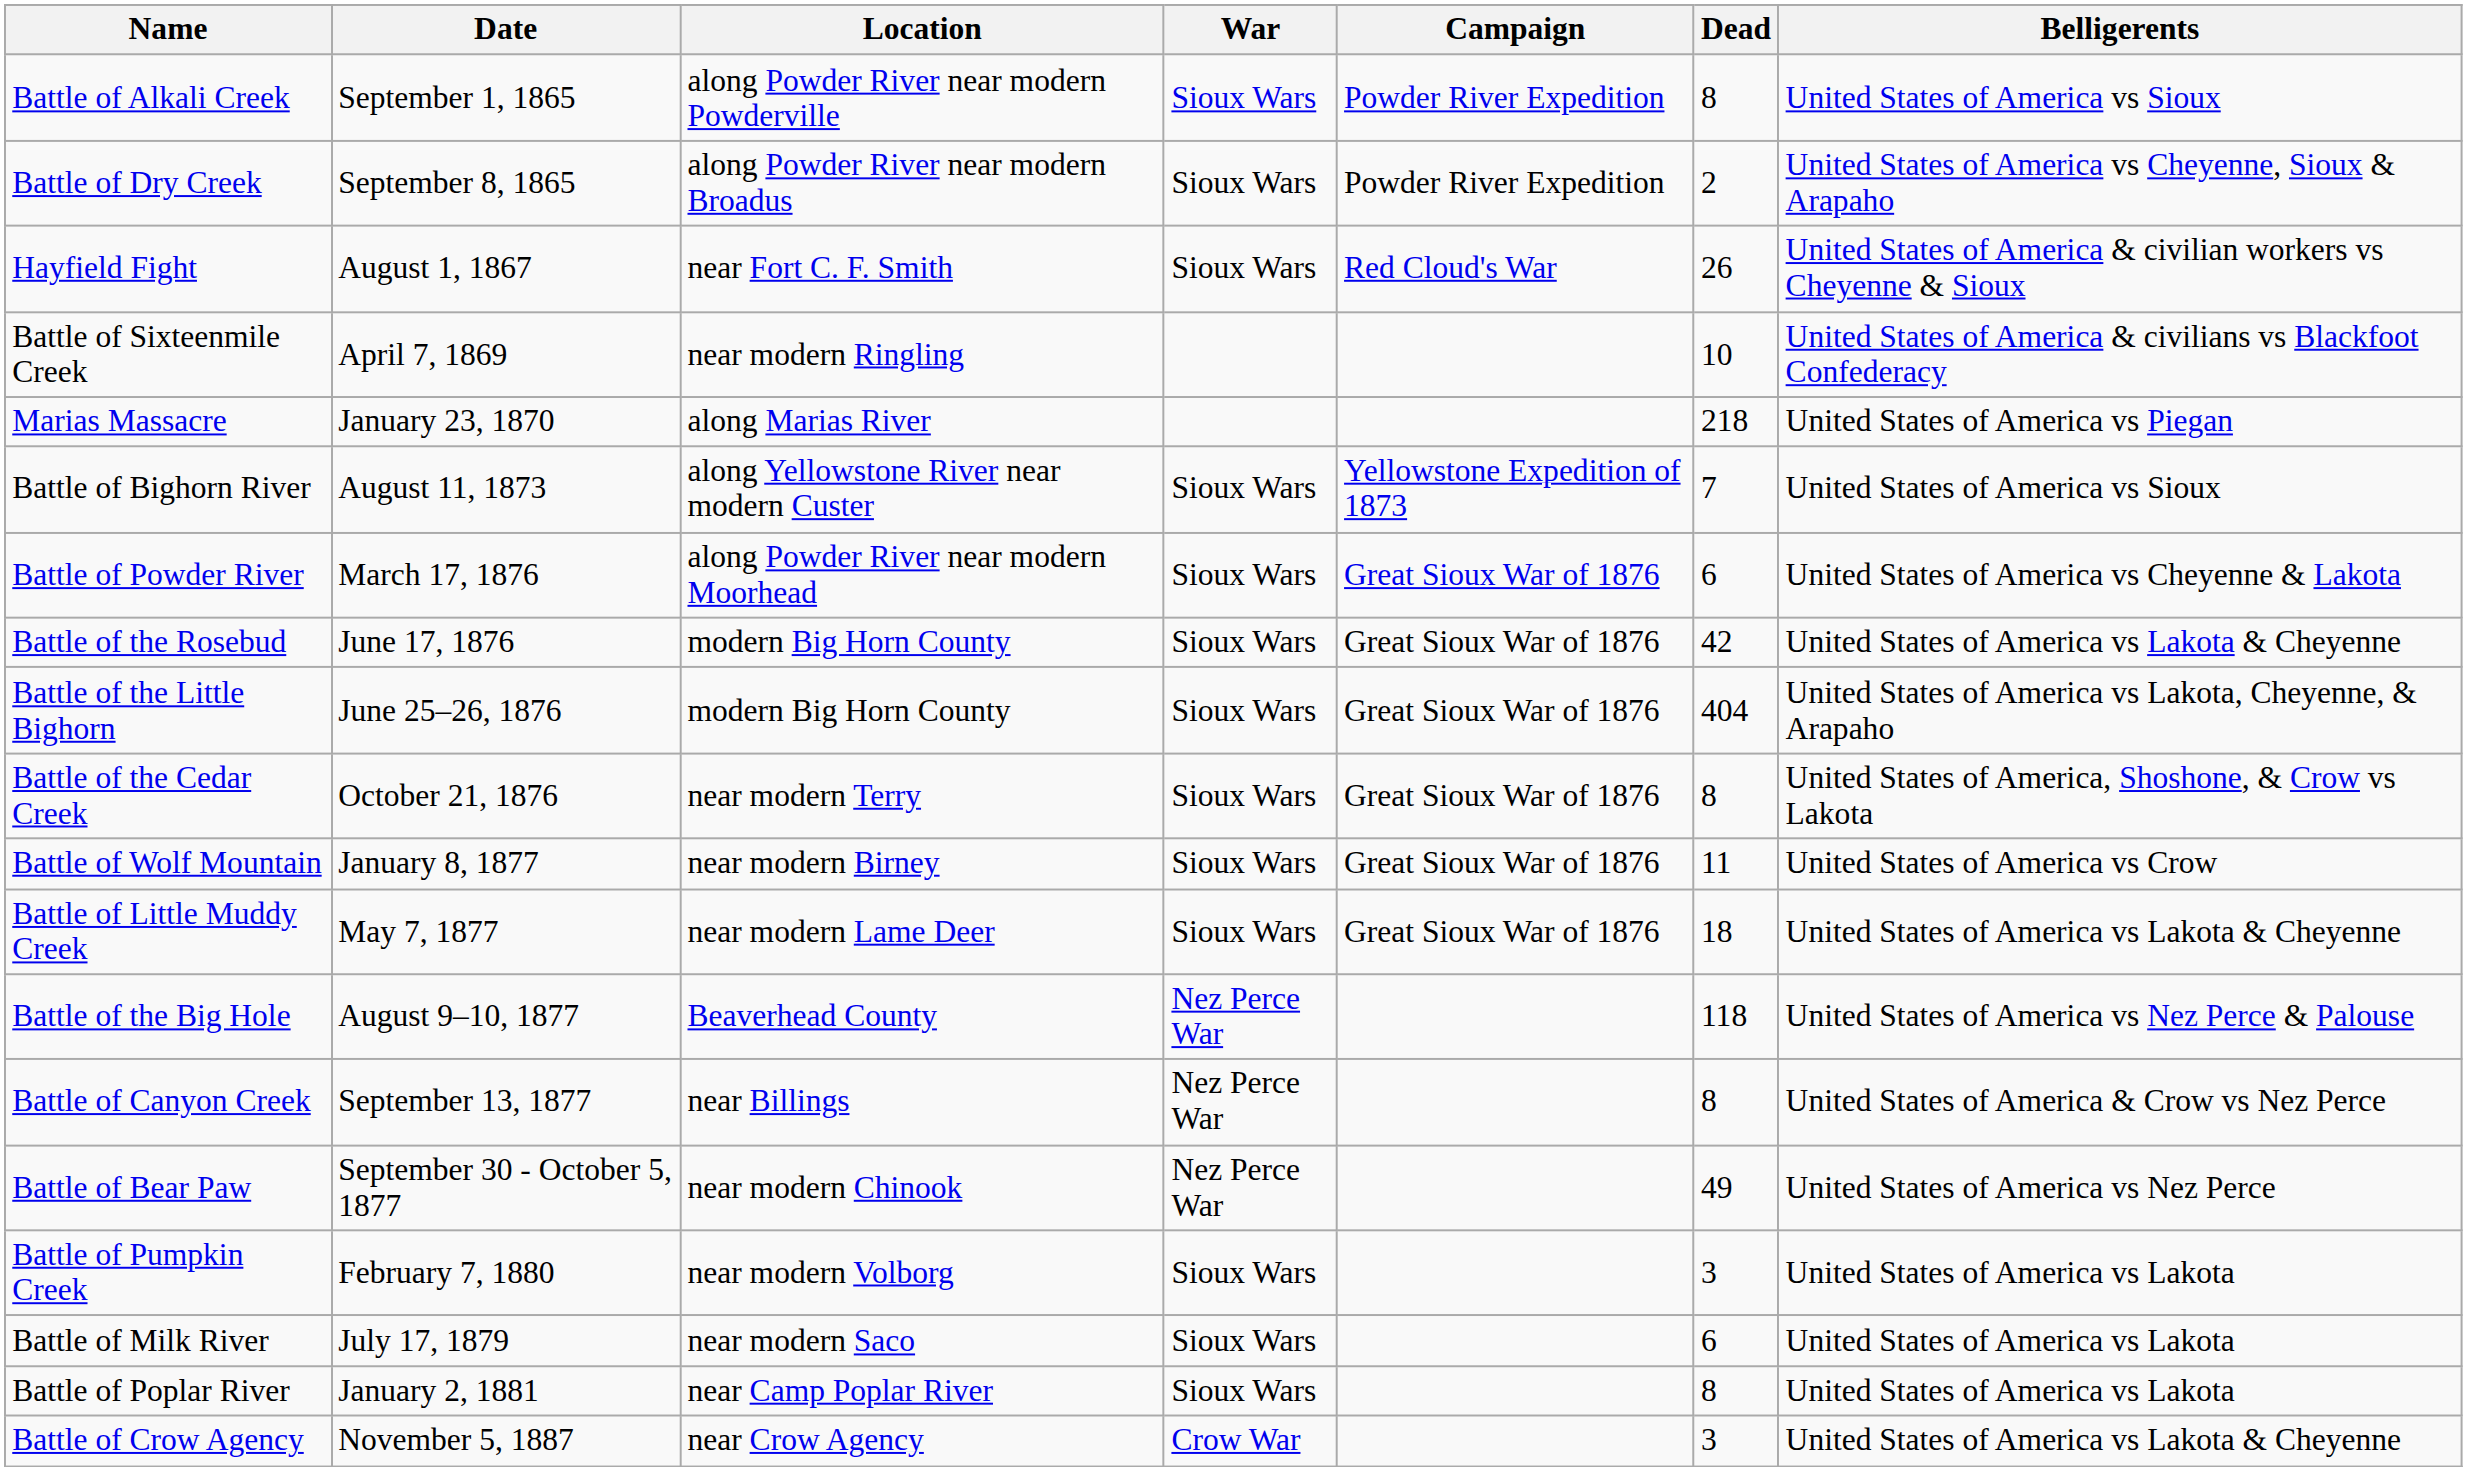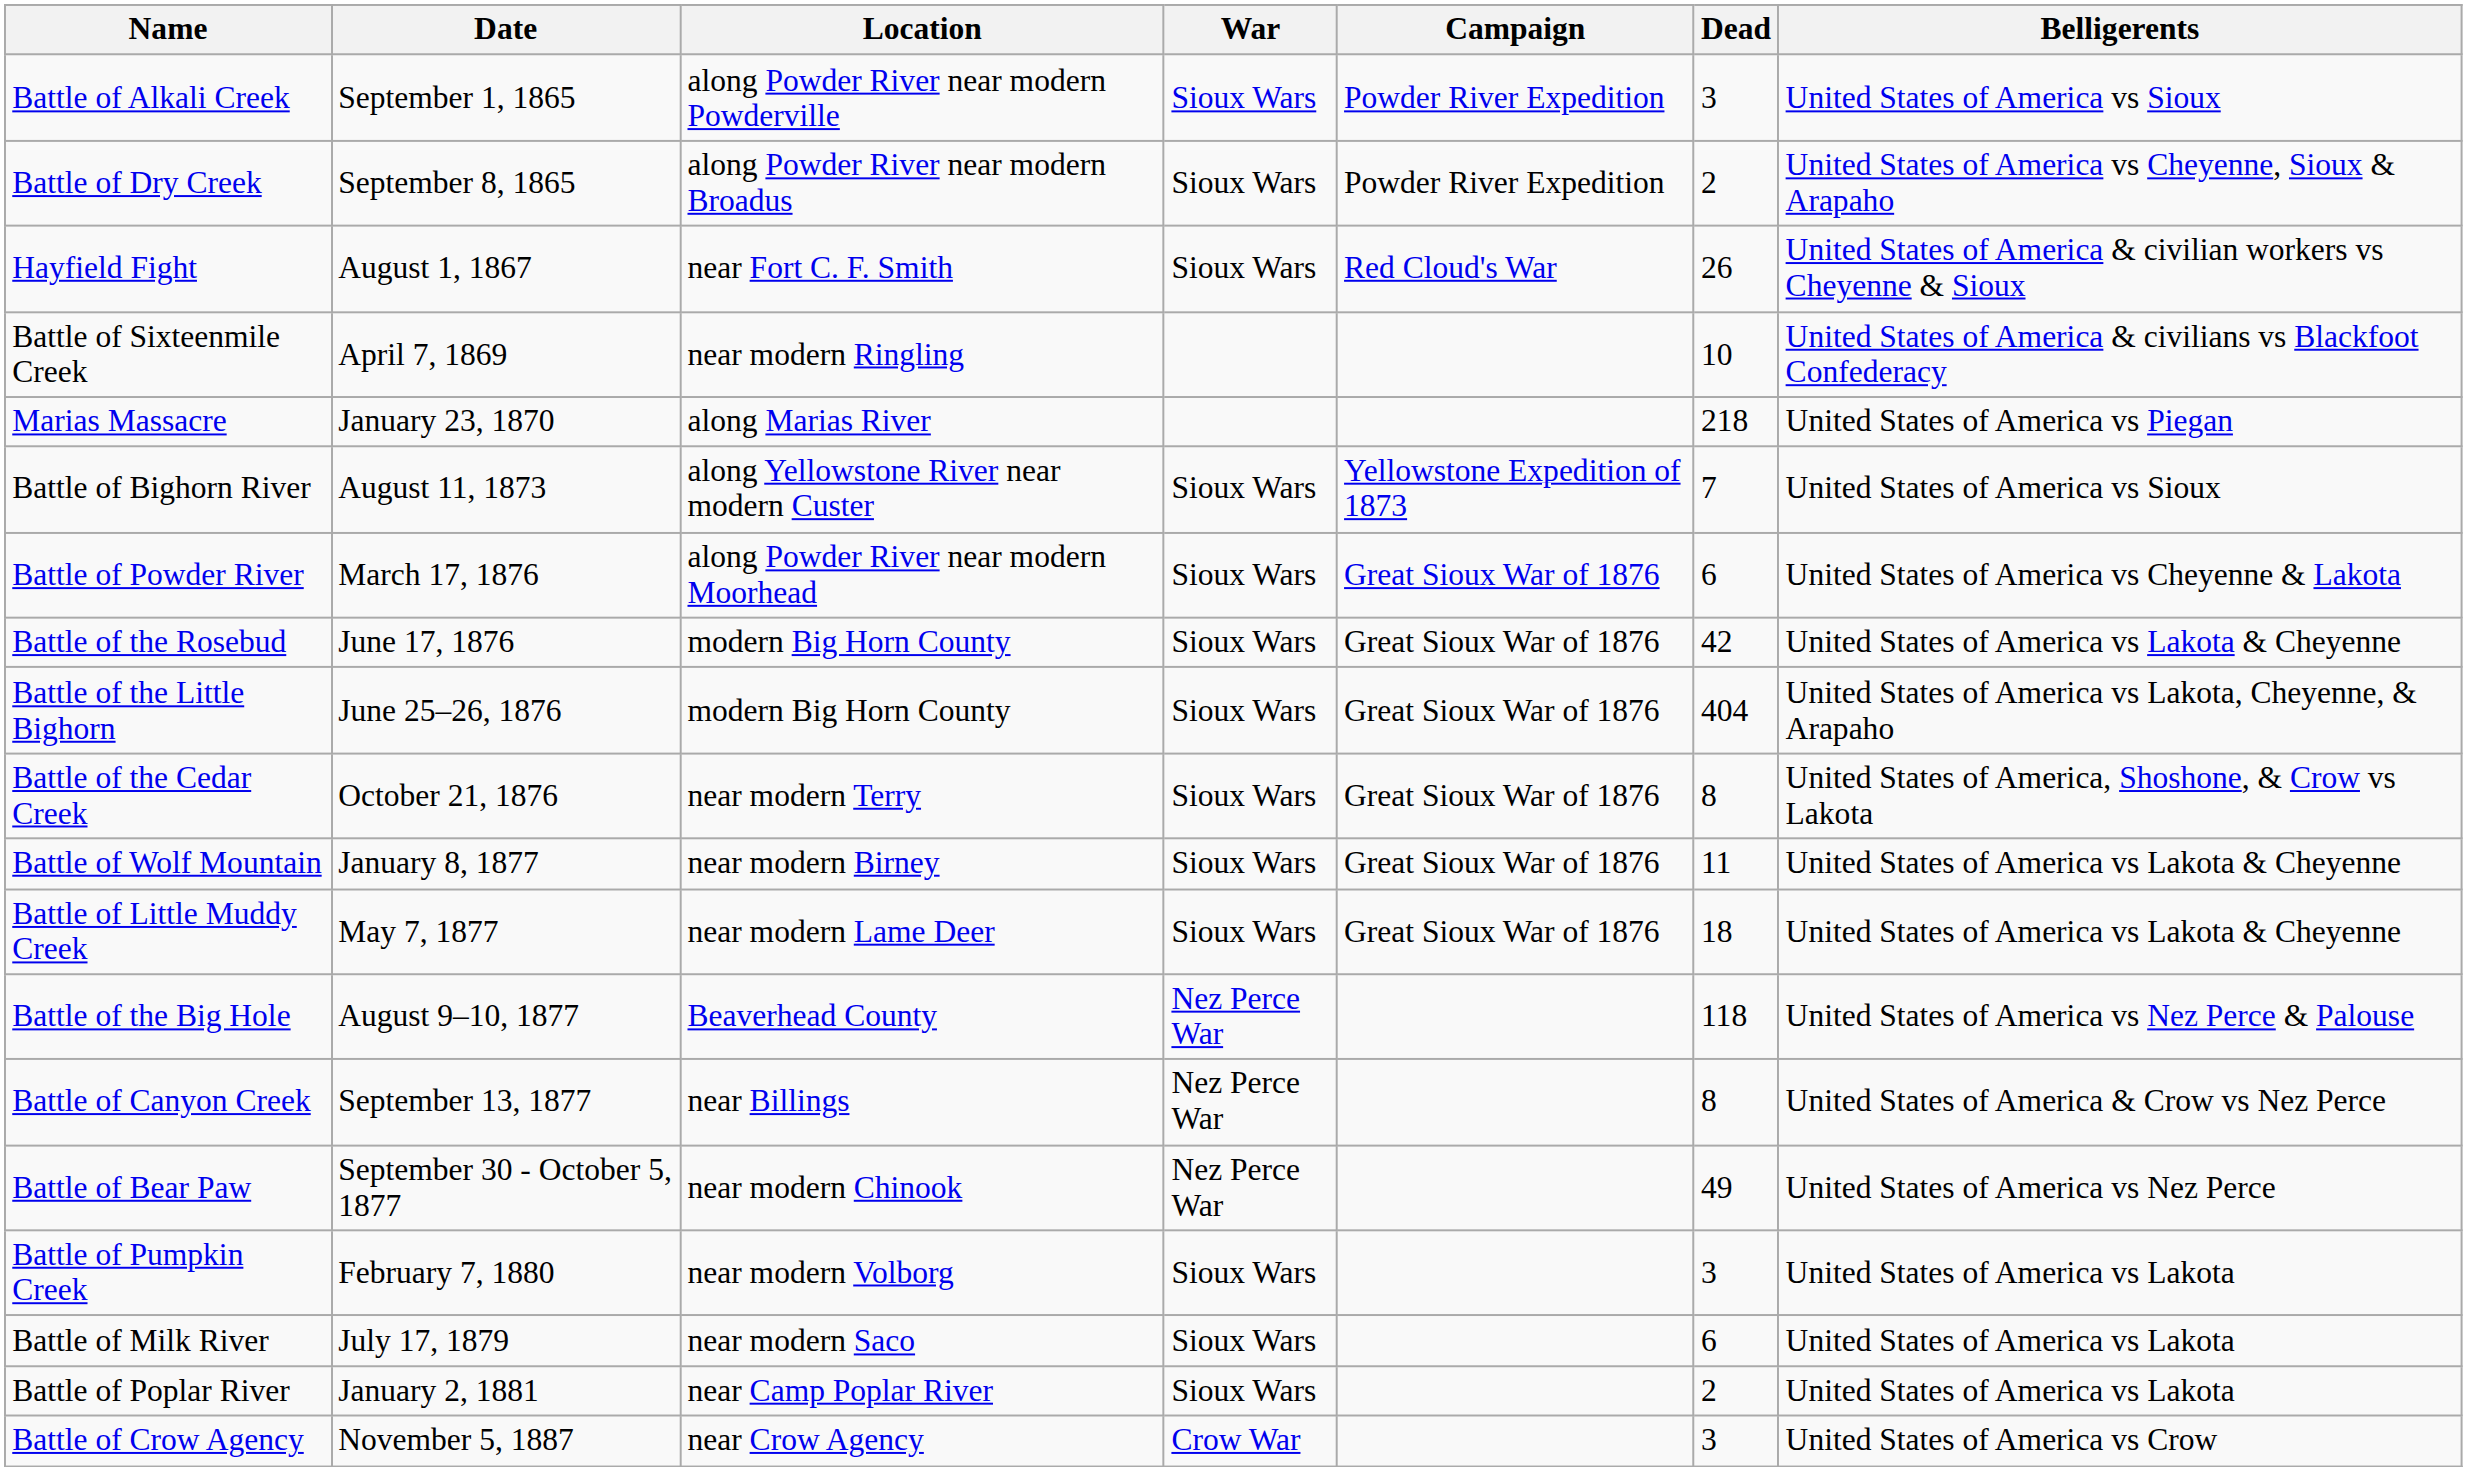Battle of Alkali Creek | Dead: 8 -> 3
Battle of Wolf Mountain | Belligerents: United States of America vs Crow -> United States of America vs Lakota & Cheyenne
Battle of Poplar River | Dead: 8 -> 2
Battle of Crow Agency | Belligerents: United States of America vs Lakota & Cheyenne -> United States of America vs Crow
